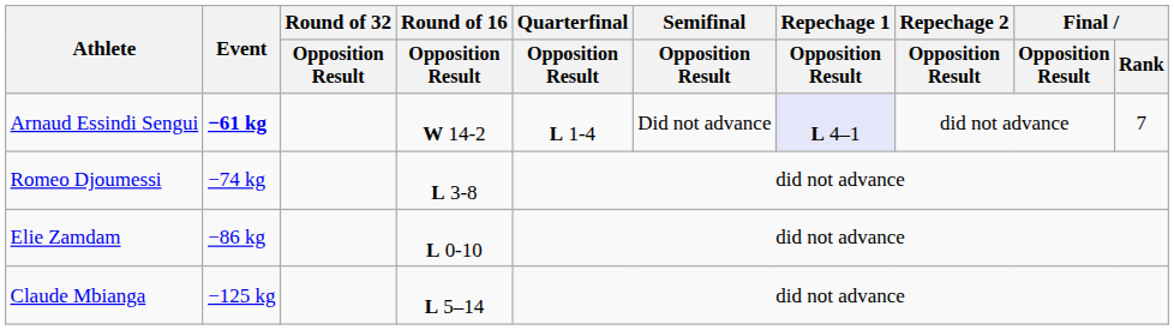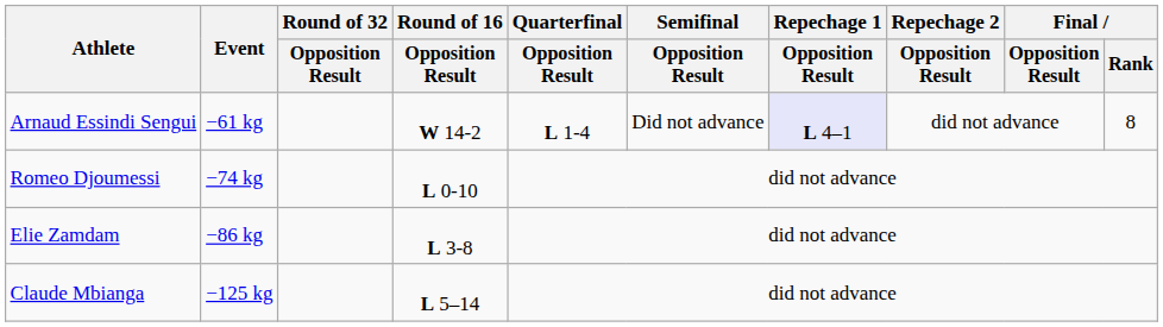Arnaud Essindi Sengui | Event: bold -> normal
Arnaud Essindi Sengui | Final / Rank: 7 -> 8
Romeo Djoumessi | Round of 16 / Opposition Result: L 3-8 -> L 0-10
Elie Zamdam | Round of 16 / Opposition Result: L 0-10 -> L 3-8
